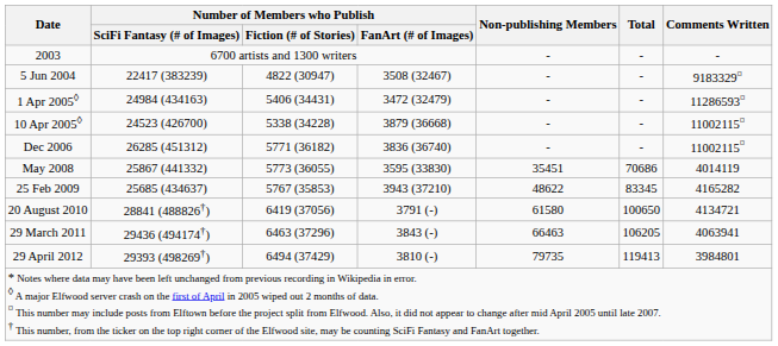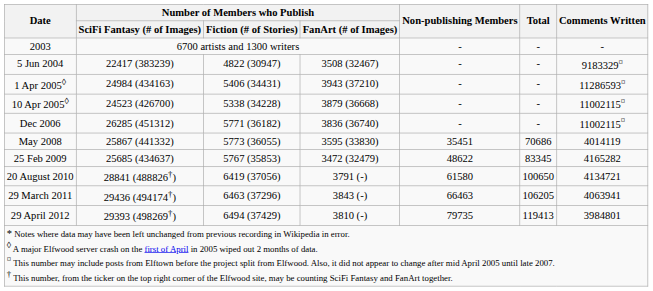1 Apr 2005◊ | Number of Members who Publish / FanArt (# of Images): 3472 (32479) -> 3943 (37210)
25 Feb 2009 | Number of Members who Publish / FanArt (# of Images): 3943 (37210) -> 3472 (32479)
